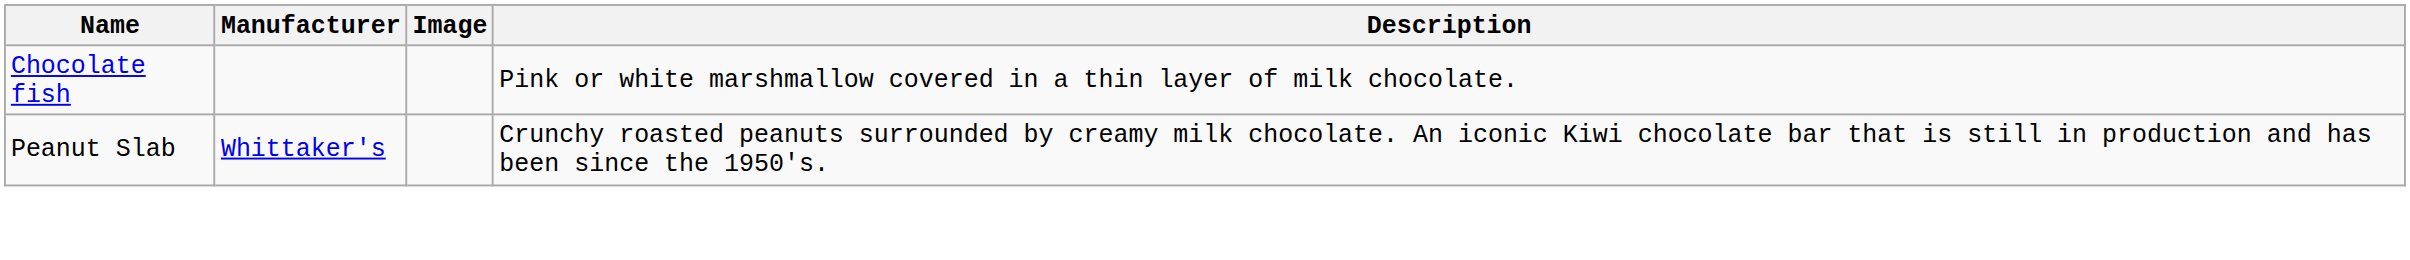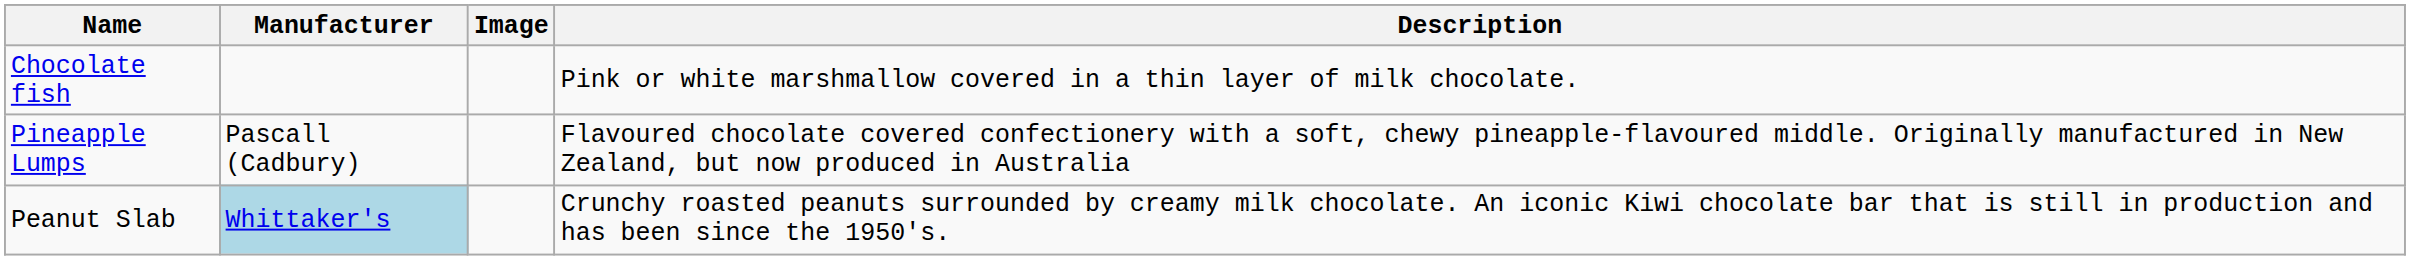+ row: Pineapple Lumps | Pascall (Cadbury) | Flavoured chocolate covered confectionery with a soft, chewy pineapple-flavoured middle. Originally manufactured in New Zealand, but now produced in Australia
Peanut Slab | Manufacturer: no background -> lightblue background
